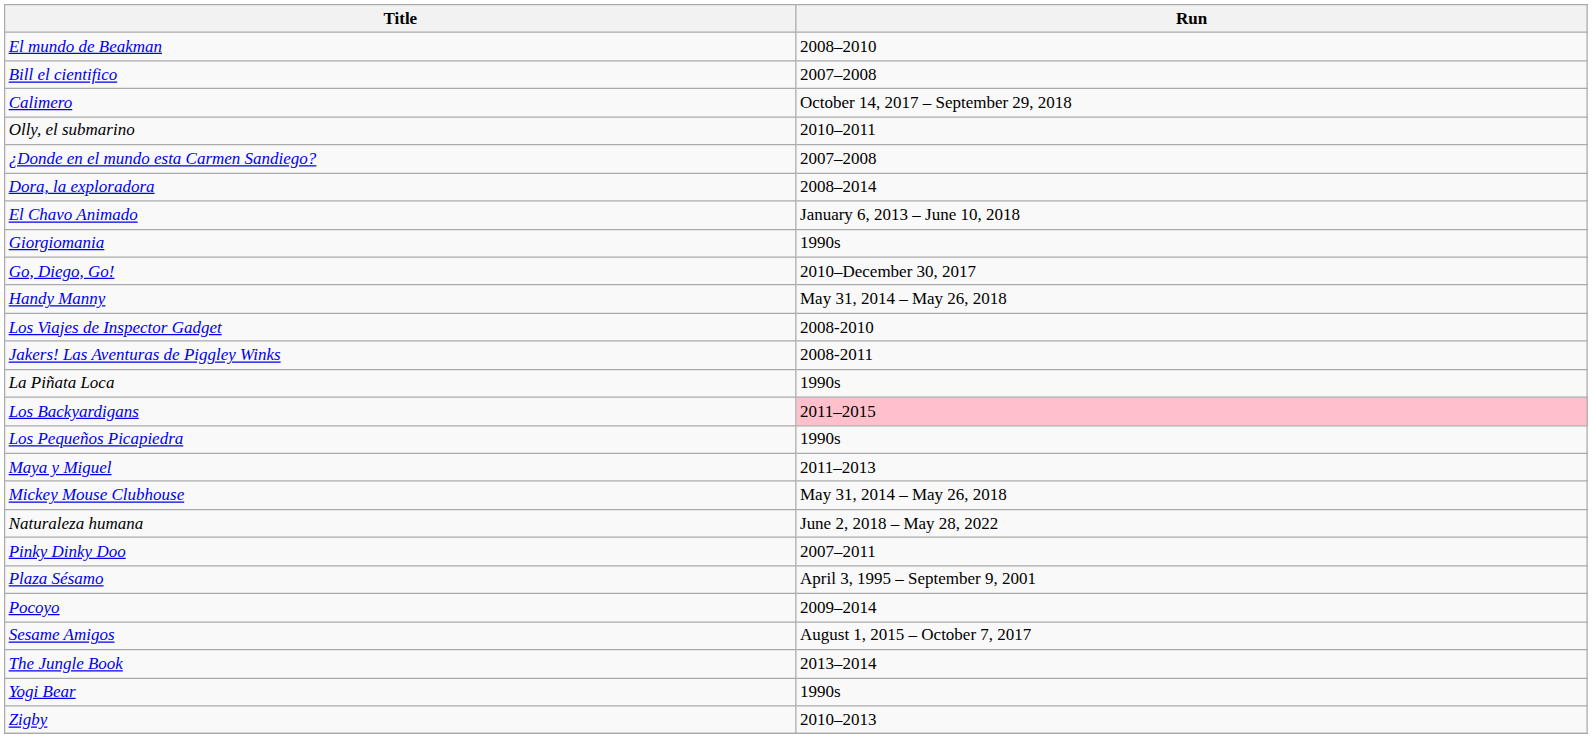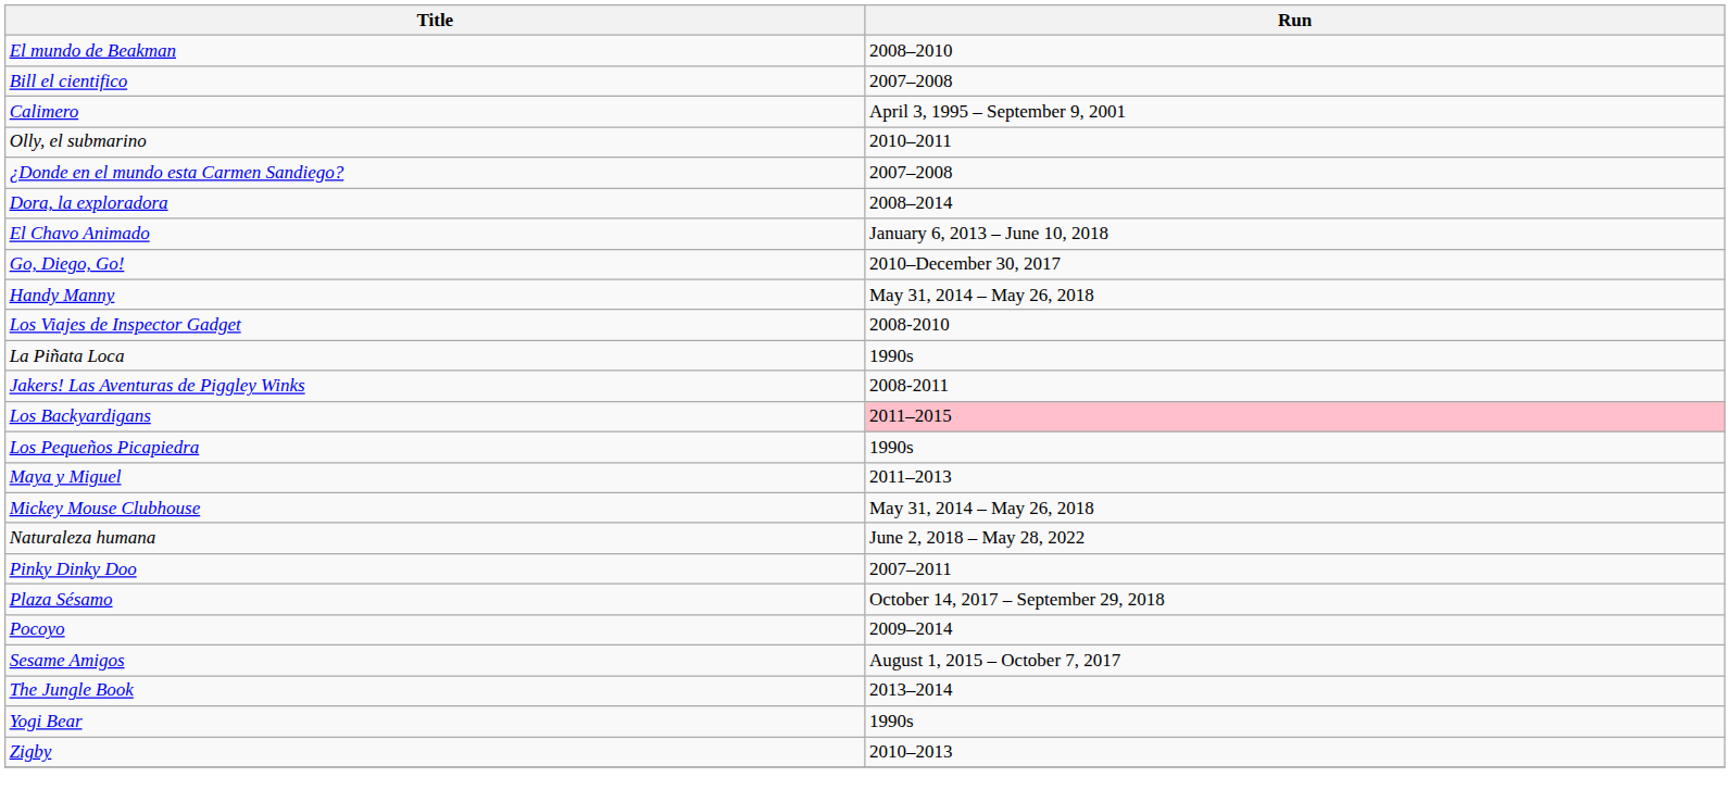Calimero | Run: October 14, 2017 – September 29, 2018 -> April 3, 1995 – September 9, 2001
- row: Giorgiomania | 1990s
rows swapped: Jakers! Las Aventuras de Piggley Winks <-> La Piñata Loca
Plaza Sésamo | Run: April 3, 1995 – September 9, 2001 -> October 14, 2017 – September 29, 2018
